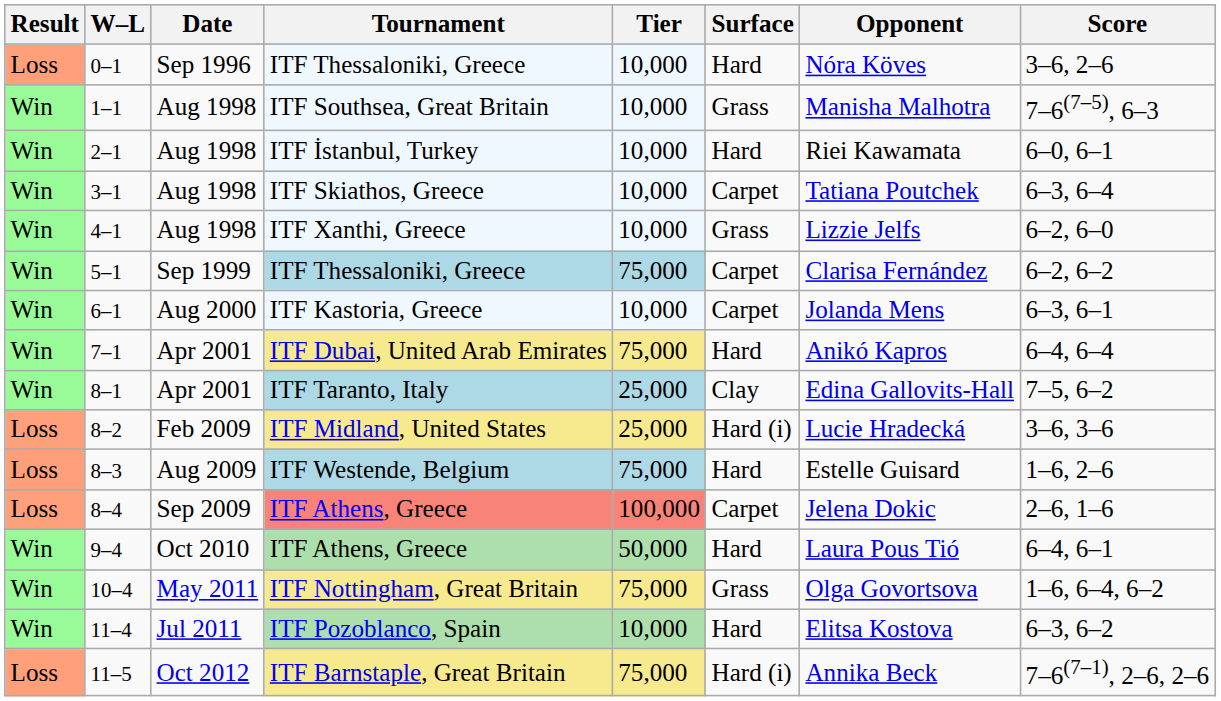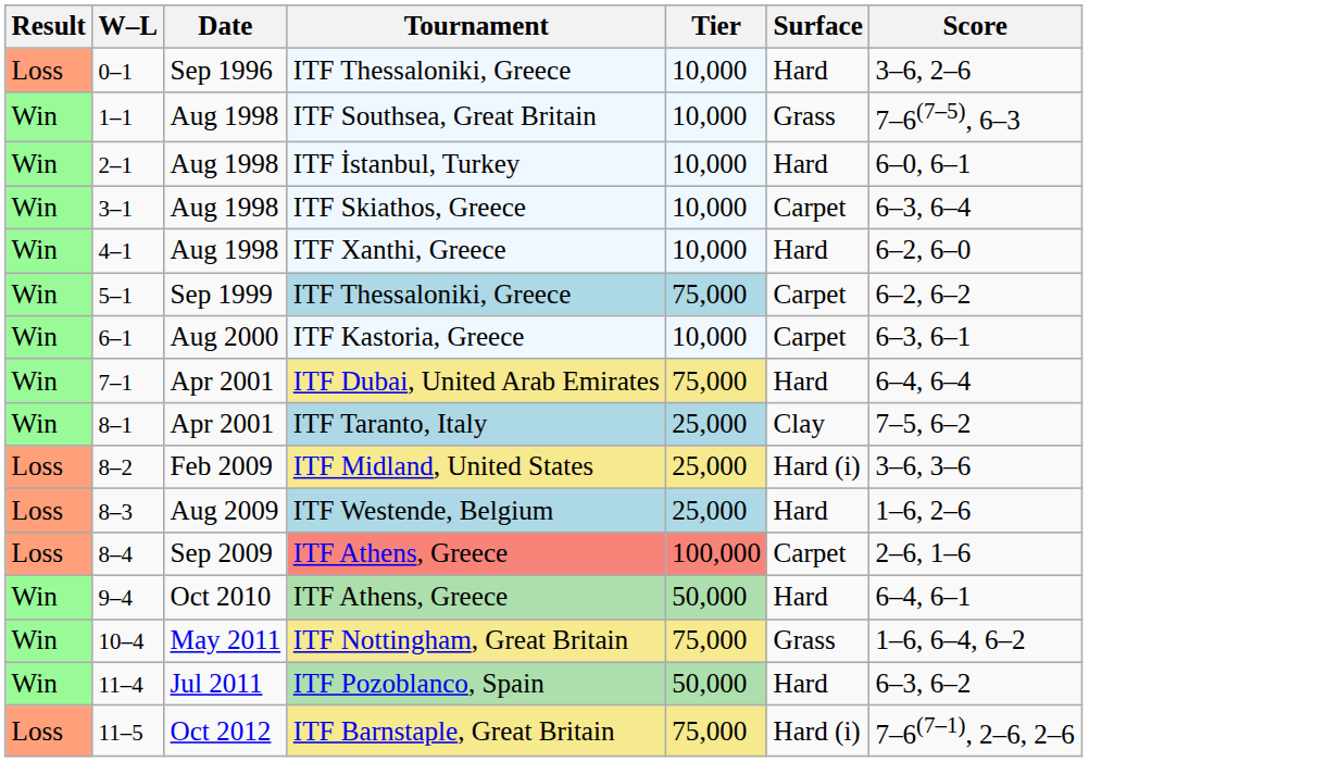- column: Opponent | Nóra Köves | Manisha Malhotra | Riei Kawamata | Tatiana Poutchek | Lizzie Jelfs | Clarisa Fernández | Jolanda Mens | Anikó Kapros | Edina Gallovits-Hall | Lucie Hradecká | Estelle Guisard | Jelena Dokic | Laura Pous Tió | Olga Govortsova | Elitsa Kostova | Annika Beck
4–1 | Surface: Grass -> Hard
8–3 | Tier: 75,000 -> 25,000
11–4 | Tier: 10,000 -> 50,000
